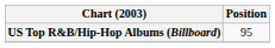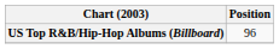US Top R&B/Hip-Hop Albums (Billboard) | Position: 95 -> 96
